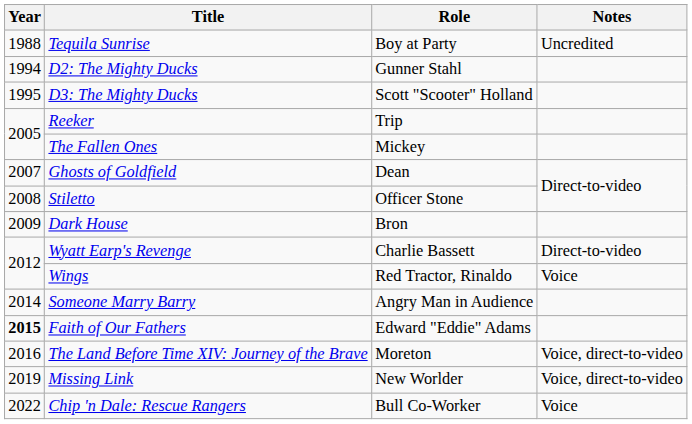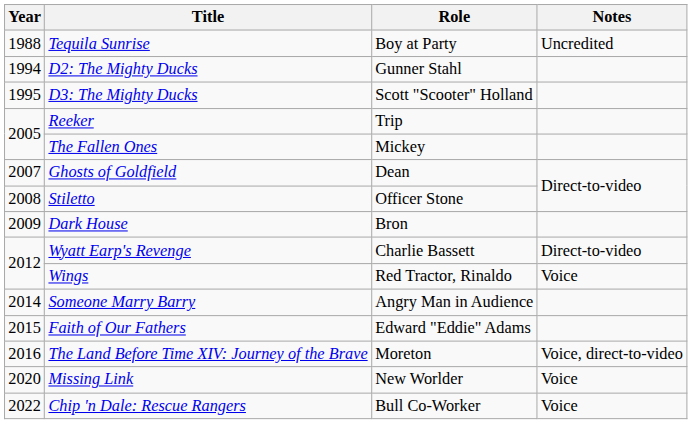Faith of Our Fathers | Year: bold -> normal
Missing Link | Year: 2019 -> 2020
Missing Link | Notes: Voice, direct-to-video -> Voice
